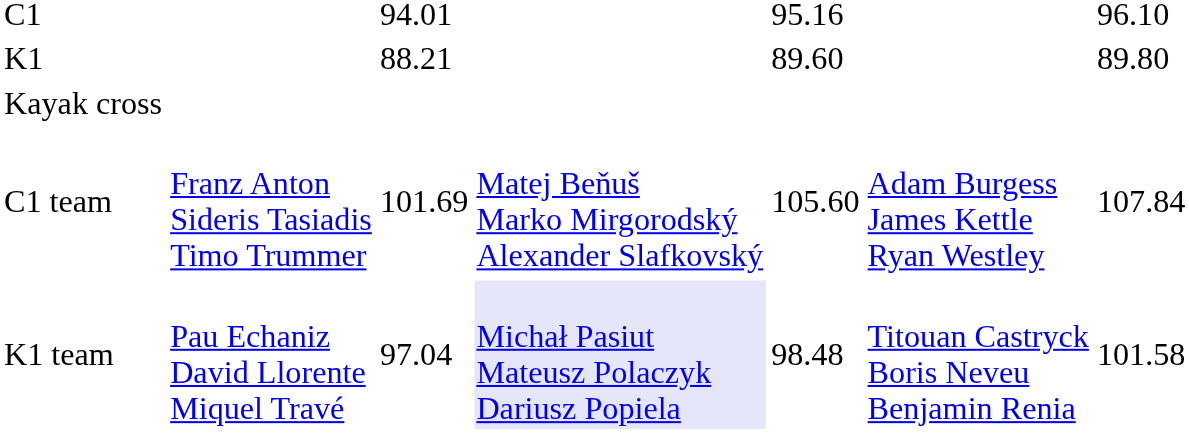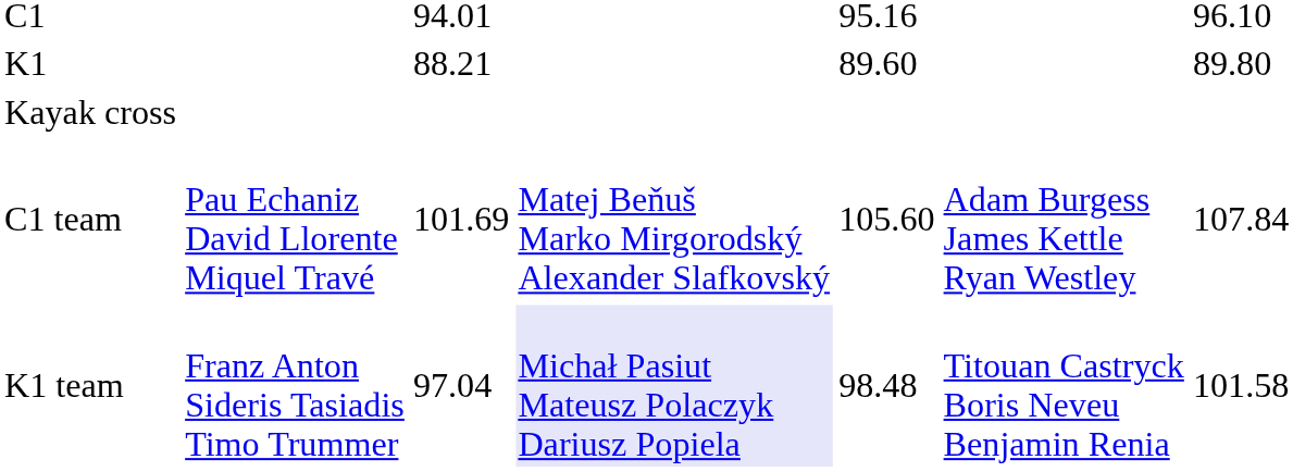C1 team | column 2: Franz Anton Sideris Tasiadis Timo Trummer -> Pau Echaniz David Llorente Miquel Travé
K1 team | column 2: Pau Echaniz David Llorente Miquel Travé -> Franz Anton Sideris Tasiadis Timo Trummer
